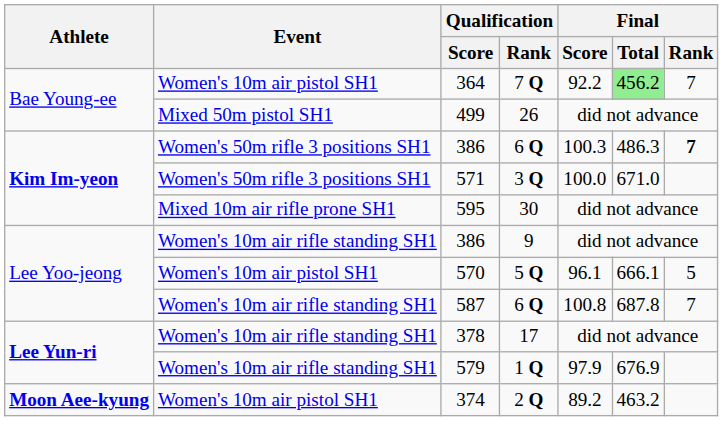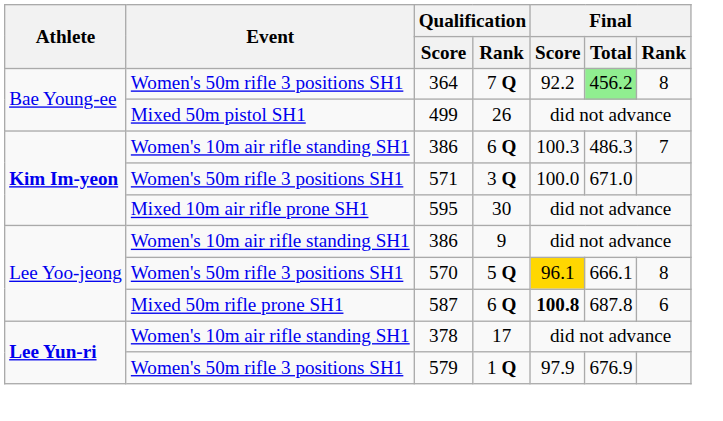364 | Event: Women's 10m air pistol SH1 -> Women's 50m rifle 3 positions SH1
364 | Final / Rank: 7 -> 8
386 / 6 Q | Event: Women's 50m rifle 3 positions SH1 -> Women's 10m air rifle standing SH1
386 / 6 Q | Final / Rank: bold -> normal
570 | Event: Women's 10m air pistol SH1 -> Women's 50m rifle 3 positions SH1
570 | Final / Score: no background -> gold background
570 | Final / Rank: 5 -> 8
587 | Event: Women's 10m air rifle standing SH1 -> Mixed 50m rifle prone SH1
587 | Final / Score: normal -> bold
587 | Final / Rank: 7 -> 6
579 | Event: Women's 10m air rifle standing SH1 -> Women's 50m rifle 3 positions SH1
- row: Moon Aee-kyung | Women's 10m air pistol SH1 | 374 | 2 Q | 89.2 | 463.2
